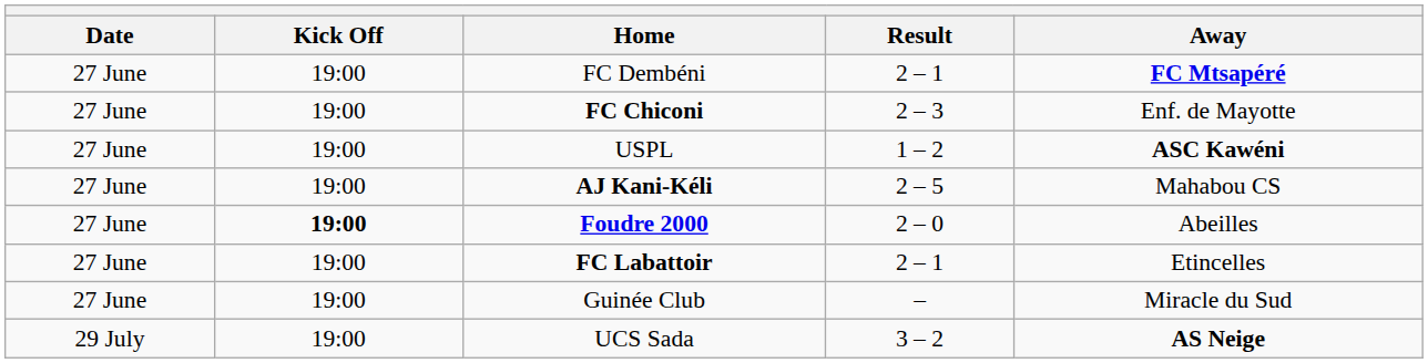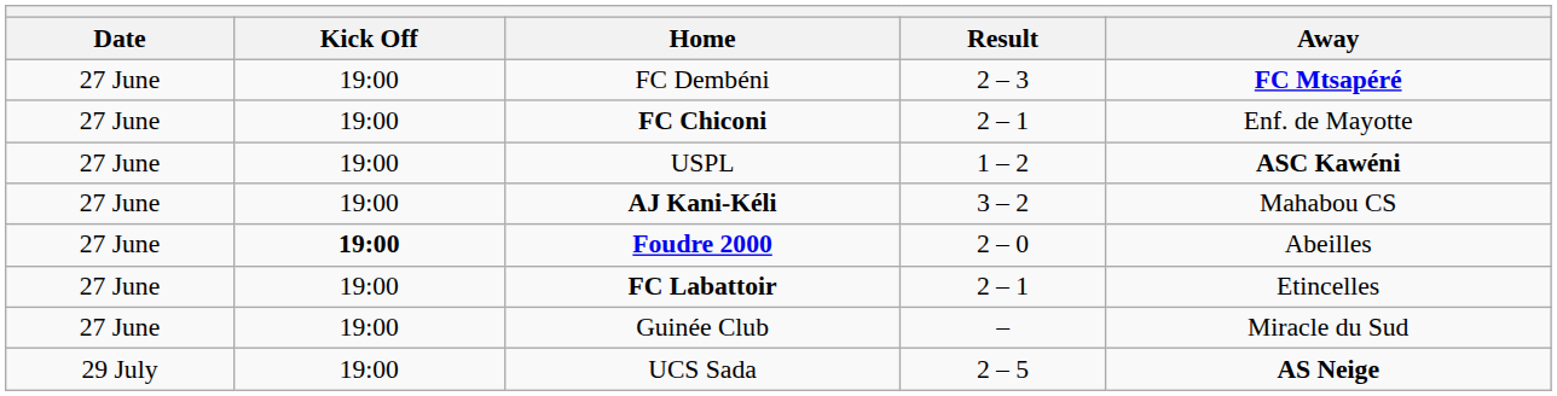FC Dembéni | Result: 2 – 1 -> 2 – 3
FC Chiconi | Result: 2 – 3 -> 2 – 1
AJ Kani-Kéli | Result: 2 – 5 -> 3 – 2
UCS Sada | Result: 3 – 2 -> 2 – 5
